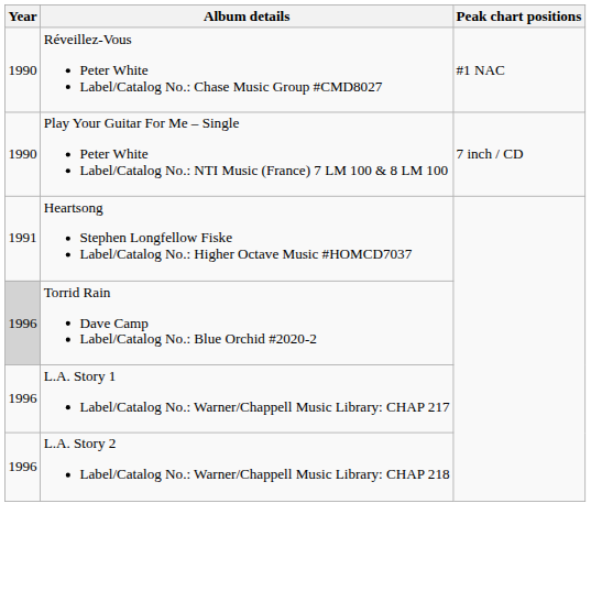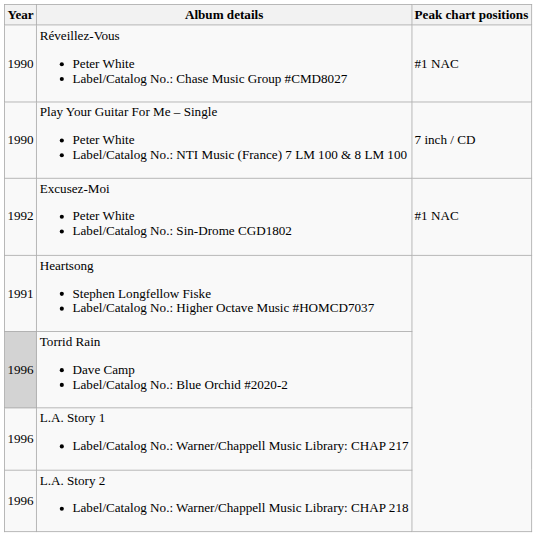+ row: 1992 | Excusez-Moi Peter White Label/Catalog No.: Sin-Drome CGD1802 | #1 NAC
